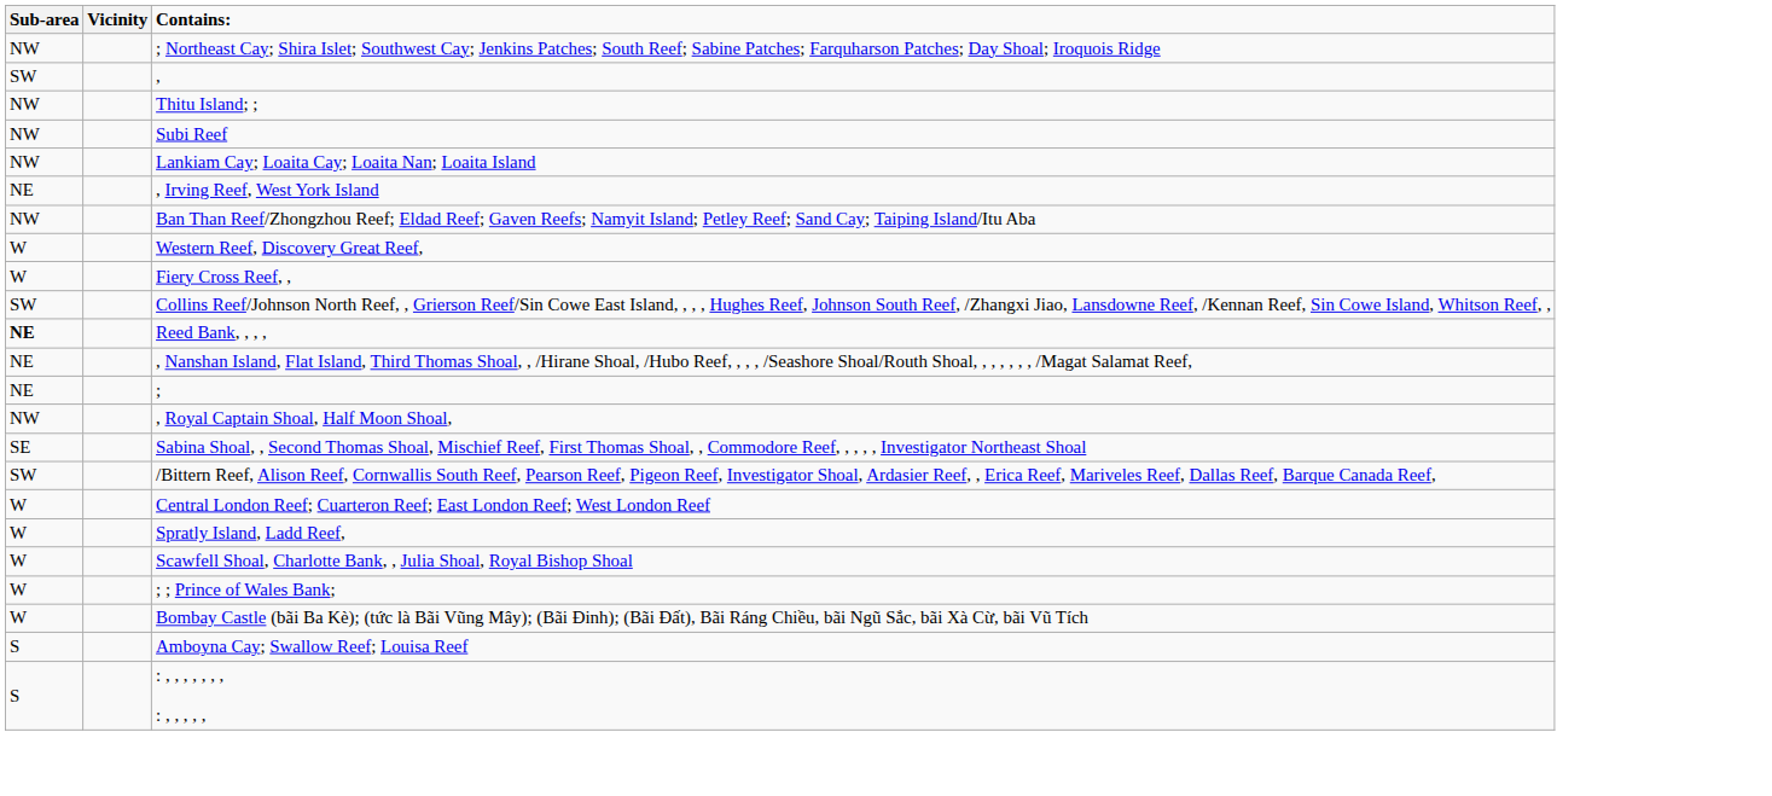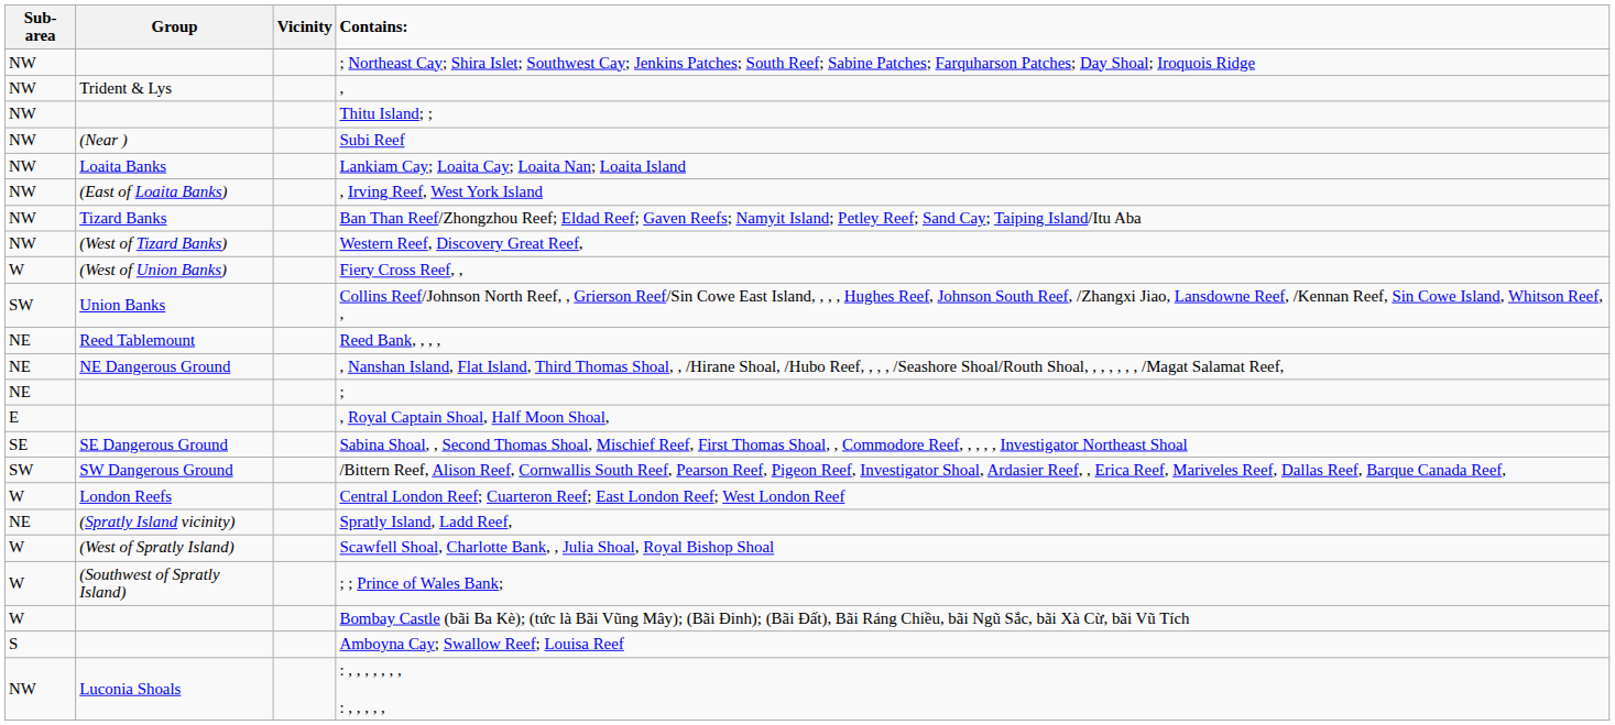+ column: Group | Trident & Lys | (Near ) | Loaita Banks | (East of Loaita Banks) | Tizard Banks | (West of Tizard Banks) | (West of Union Banks) | Union Banks | Reed Tablemount | NE Dangerous Ground | SE Dangerous Ground | SW Dangerous Ground | London Reefs | (Spratly Island vicinity) | (West of Spratly Island) | (Southwest of Spratly Island) | Luconia Shoals
, | Sub-area: SW -> NW
, Irving Reef, West York Island | Sub-area: NE -> NW
Western Reef, Discovery Great Reef, | Sub-area: W -> NW
Reed Bank, , , , | Sub-area: bold -> normal
, Royal Captain Shoal, Half Moon Shoal, | Sub-area: NW -> E
Spratly Island, Ladd Reef, | Sub-area: W -> NE
: , , , , , , , : , , , , , | Sub-area: S -> NW
